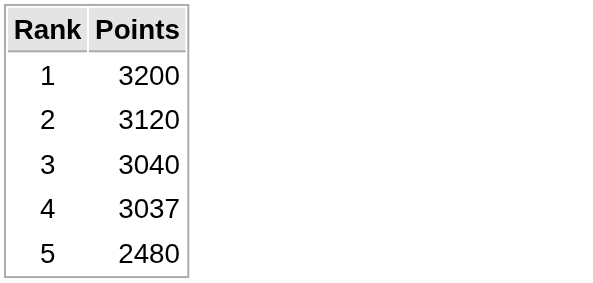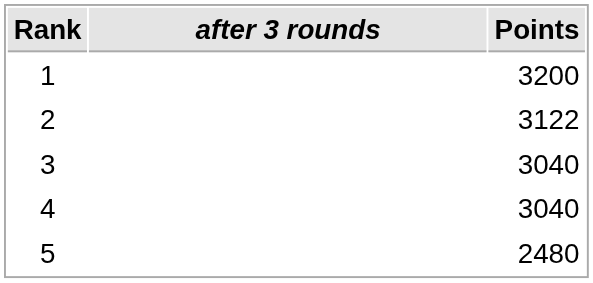+ column: after 3 rounds
2 | Points: 3120 -> 3122
4 | Points: 3037 -> 3040
